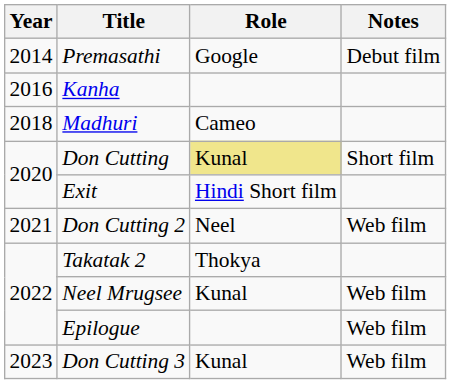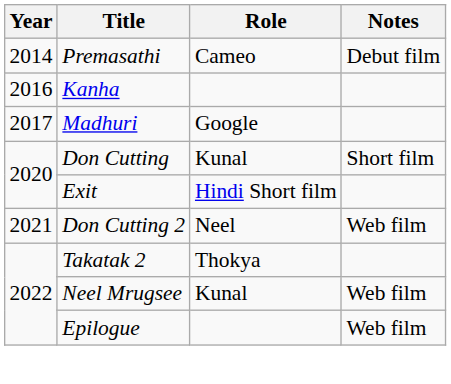Premasathi | Role: Google -> Cameo
Madhuri | Year: 2018 -> 2017
Madhuri | Role: Cameo -> Google
Don Cutting | Role: khaki background -> no background
- row: 2023 | Don Cutting 3 | Kunal | Web film
